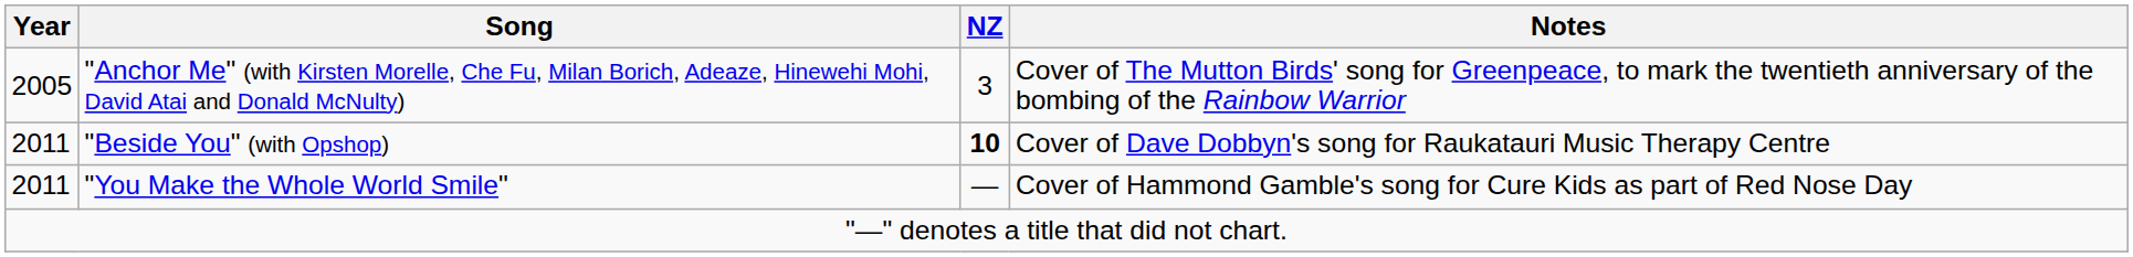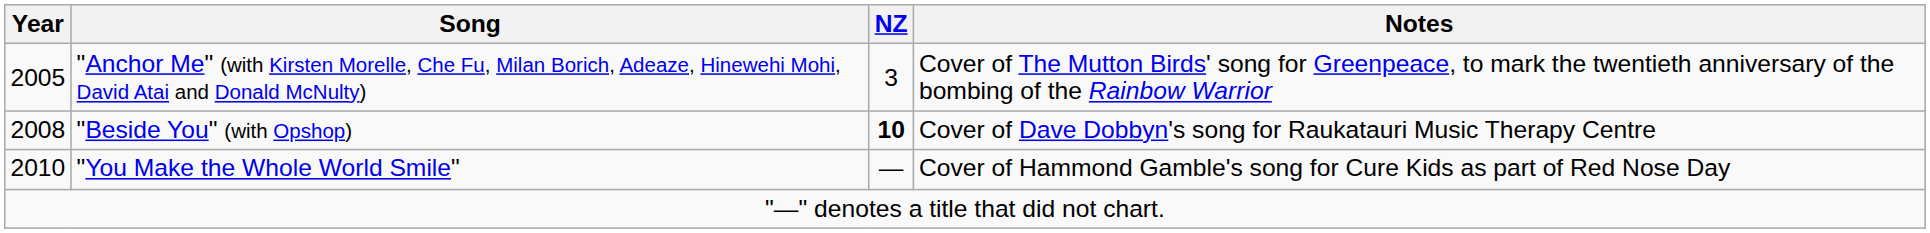"Beside You" (with Opshop) | Year: 2011 -> 2008
"You Make the Whole World Smile" | Year: 2011 -> 2010
